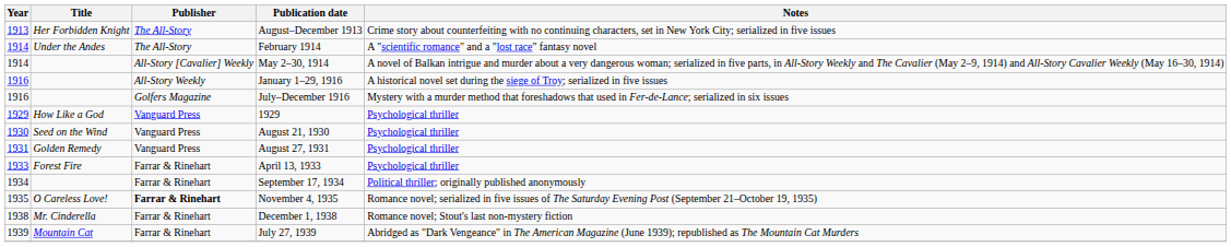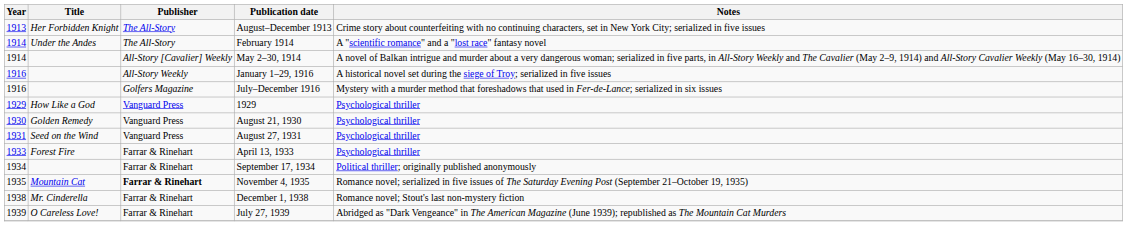August 21, 1930 | Title: Seed on the Wind -> Golden Remedy
August 27, 1931 | Title: Golden Remedy -> Seed on the Wind
November 4, 1935 | Title: O Careless Love! -> Mountain Cat
July 27, 1939 | Title: Mountain Cat -> O Careless Love!
